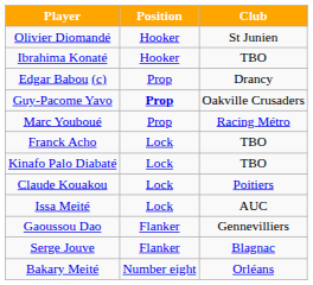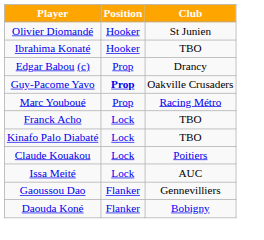- row: Serge Jouve | Flanker | Blagnac
+ row: Daouda Koné | Flanker | Bobigny
- row: Bakary Meité | Number eight | Orléans
